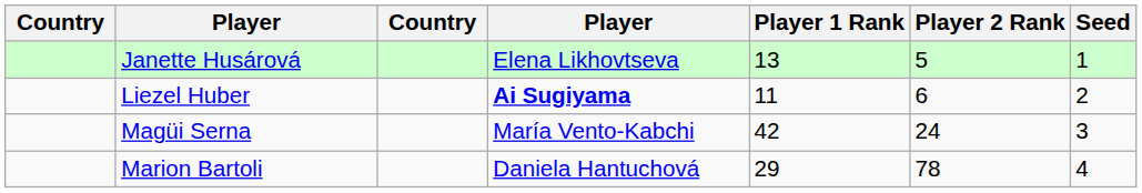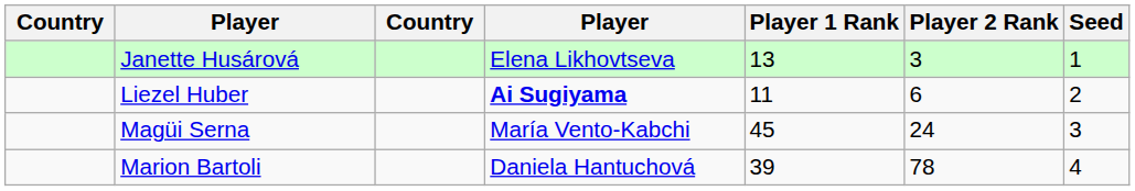Janette Husárová | Player 2 Rank: 5 -> 3
Magüi Serna | Player 1 Rank: 42 -> 45
Marion Bartoli | Player 1 Rank: 29 -> 39
